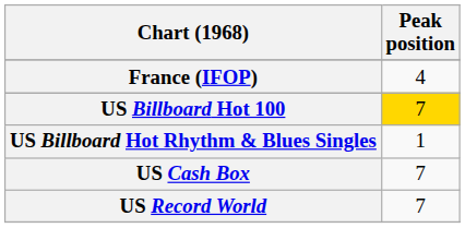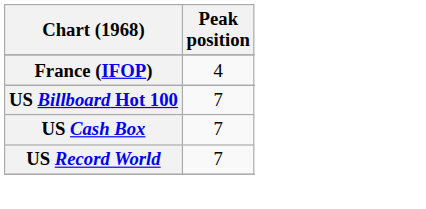US Billboard Hot 100 | Peak position: gold background -> no background
- row: US Billboard Hot Rhythm & Blues Singles | 1
